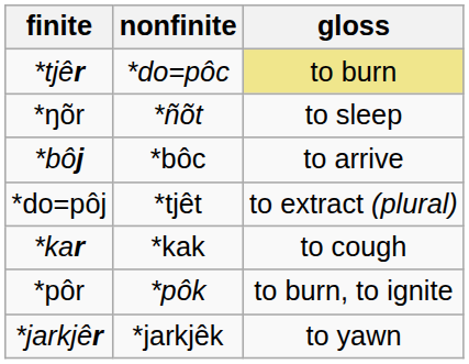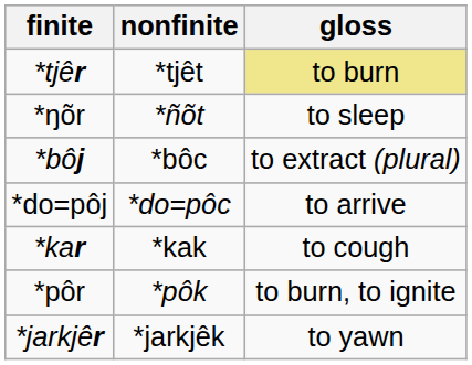*tjêr | nonfinite: *do=pôc -> *tjêt
*bôj | gloss: to arrive -> to extract (plural)
*do=pôj | nonfinite: *tjêt -> *do=pôc
*do=pôj | gloss: to extract (plural) -> to arrive
